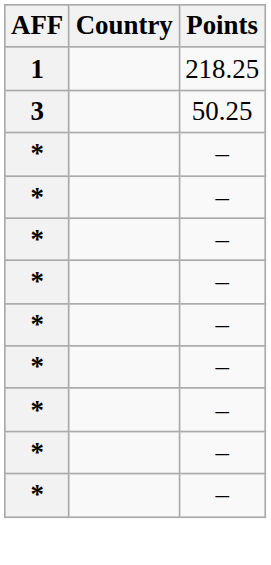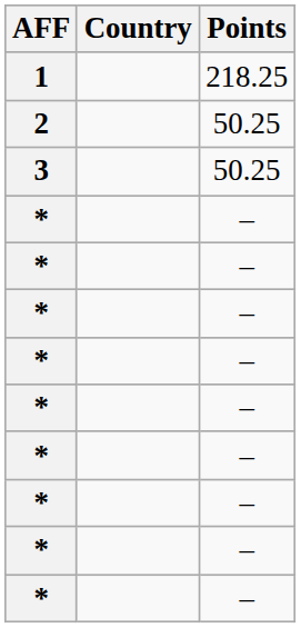+ row: 2 | 50.25
